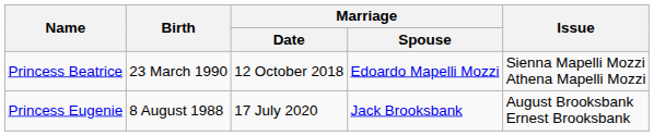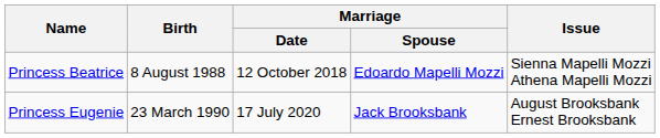Princess Beatrice | Birth: 23 March 1990 -> 8 August 1988
Princess Eugenie | Birth: 8 August 1988 -> 23 March 1990
